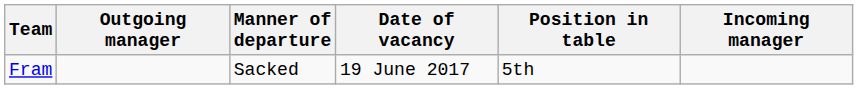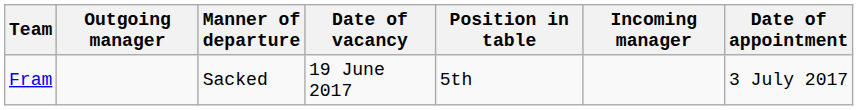+ column: Date of appointment | 3 July 2017
